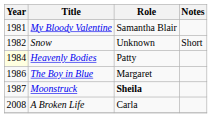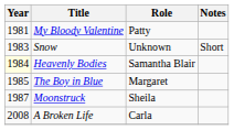My Bloody Valentine | Role: Samantha Blair -> Patty
Snow | Year: 1982 -> 1983
Heavenly Bodies | Role: Patty -> Samantha Blair
The Boy in Blue | Year: 1986 -> 1985
Moonstruck | Role: bold -> normal
